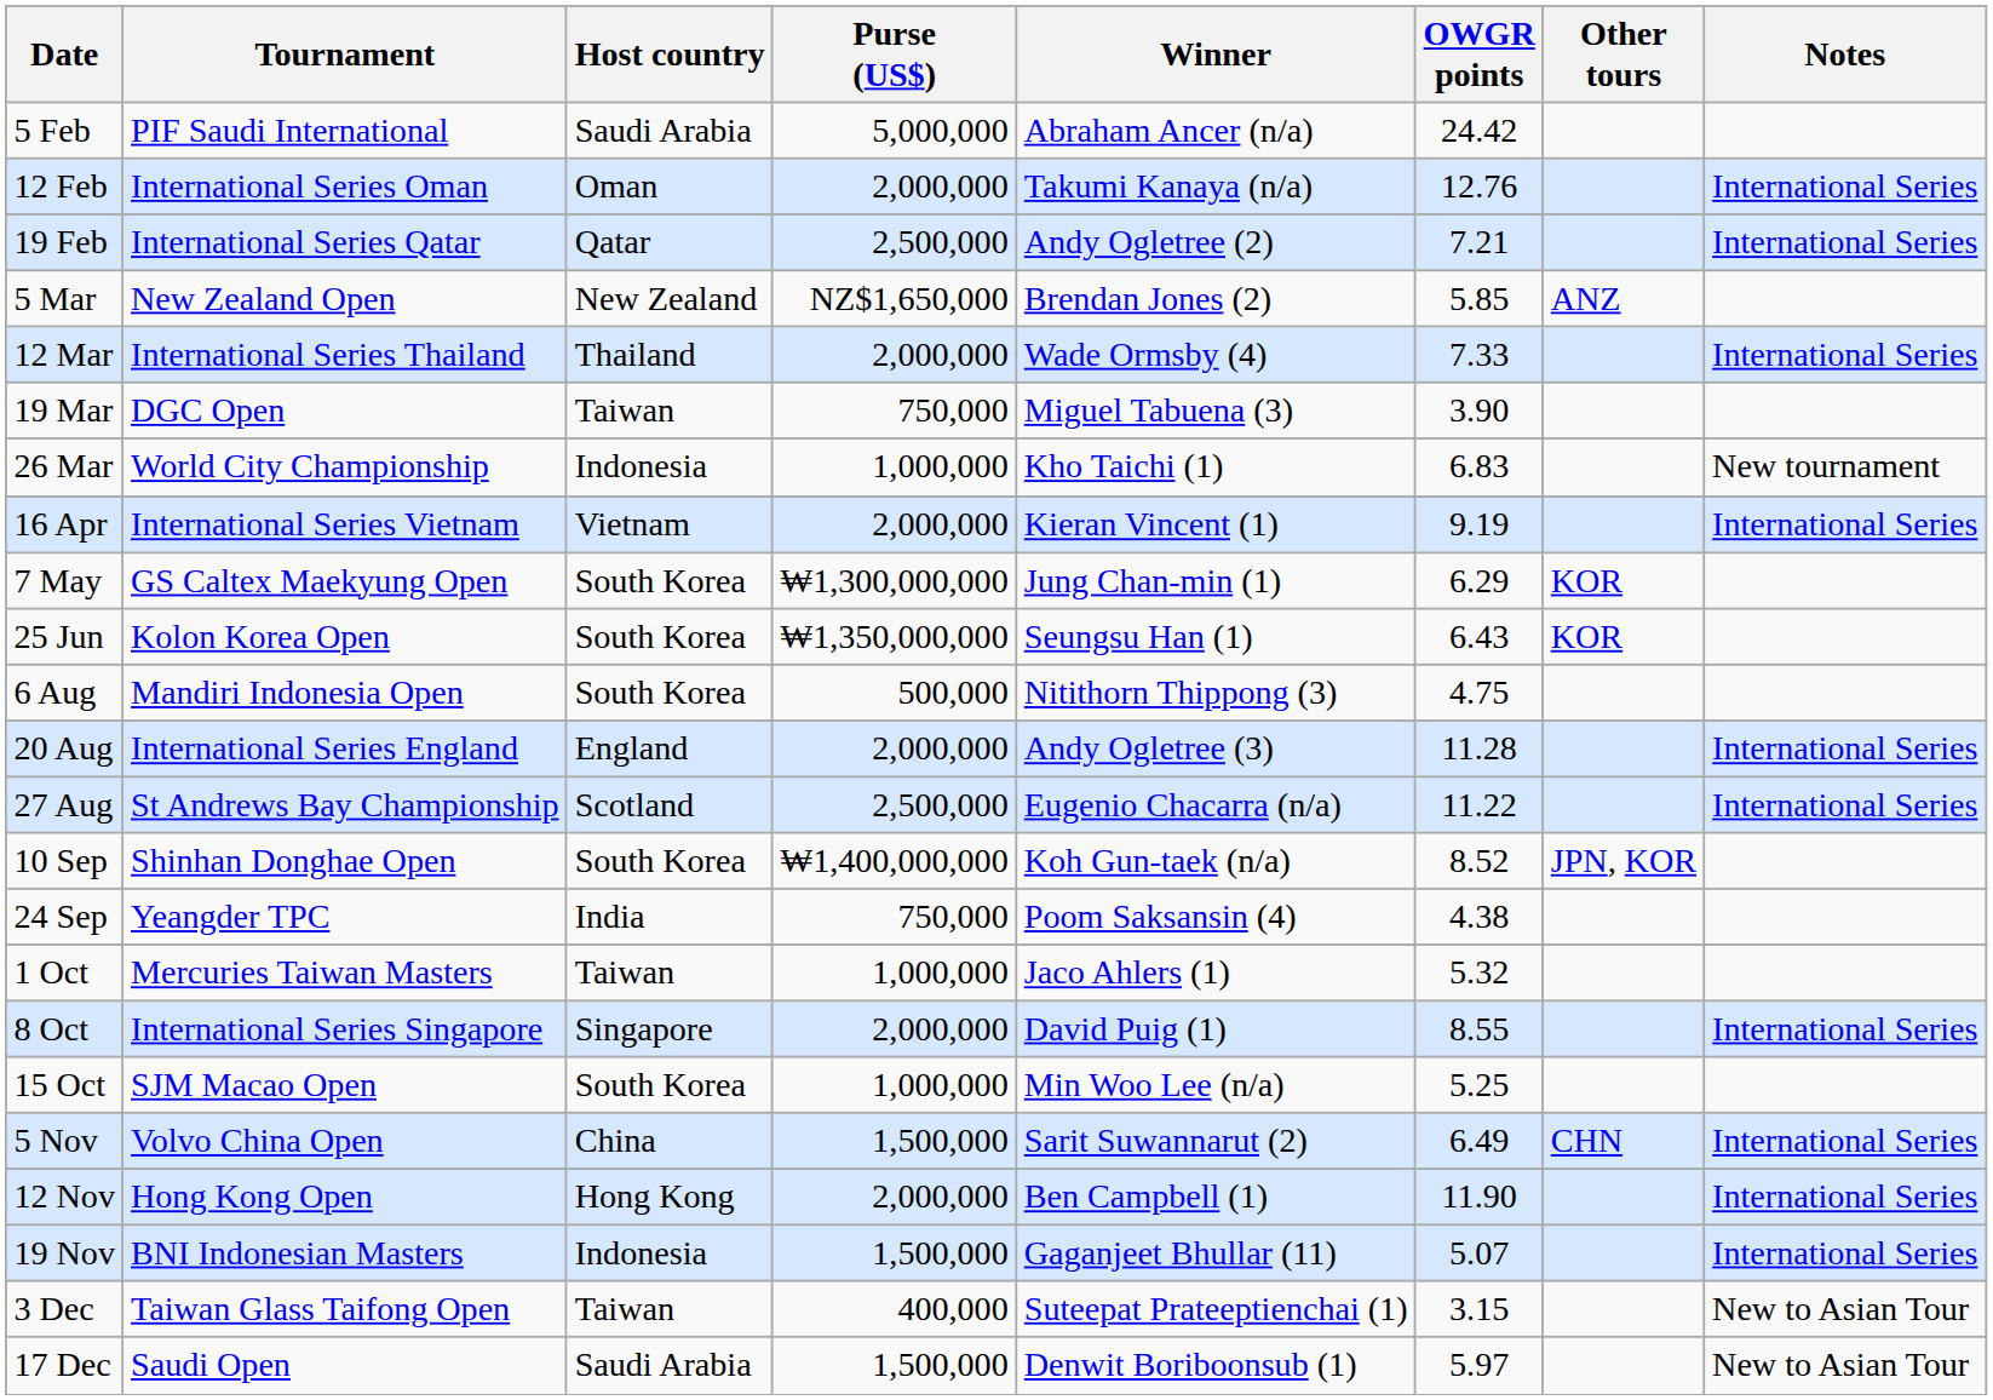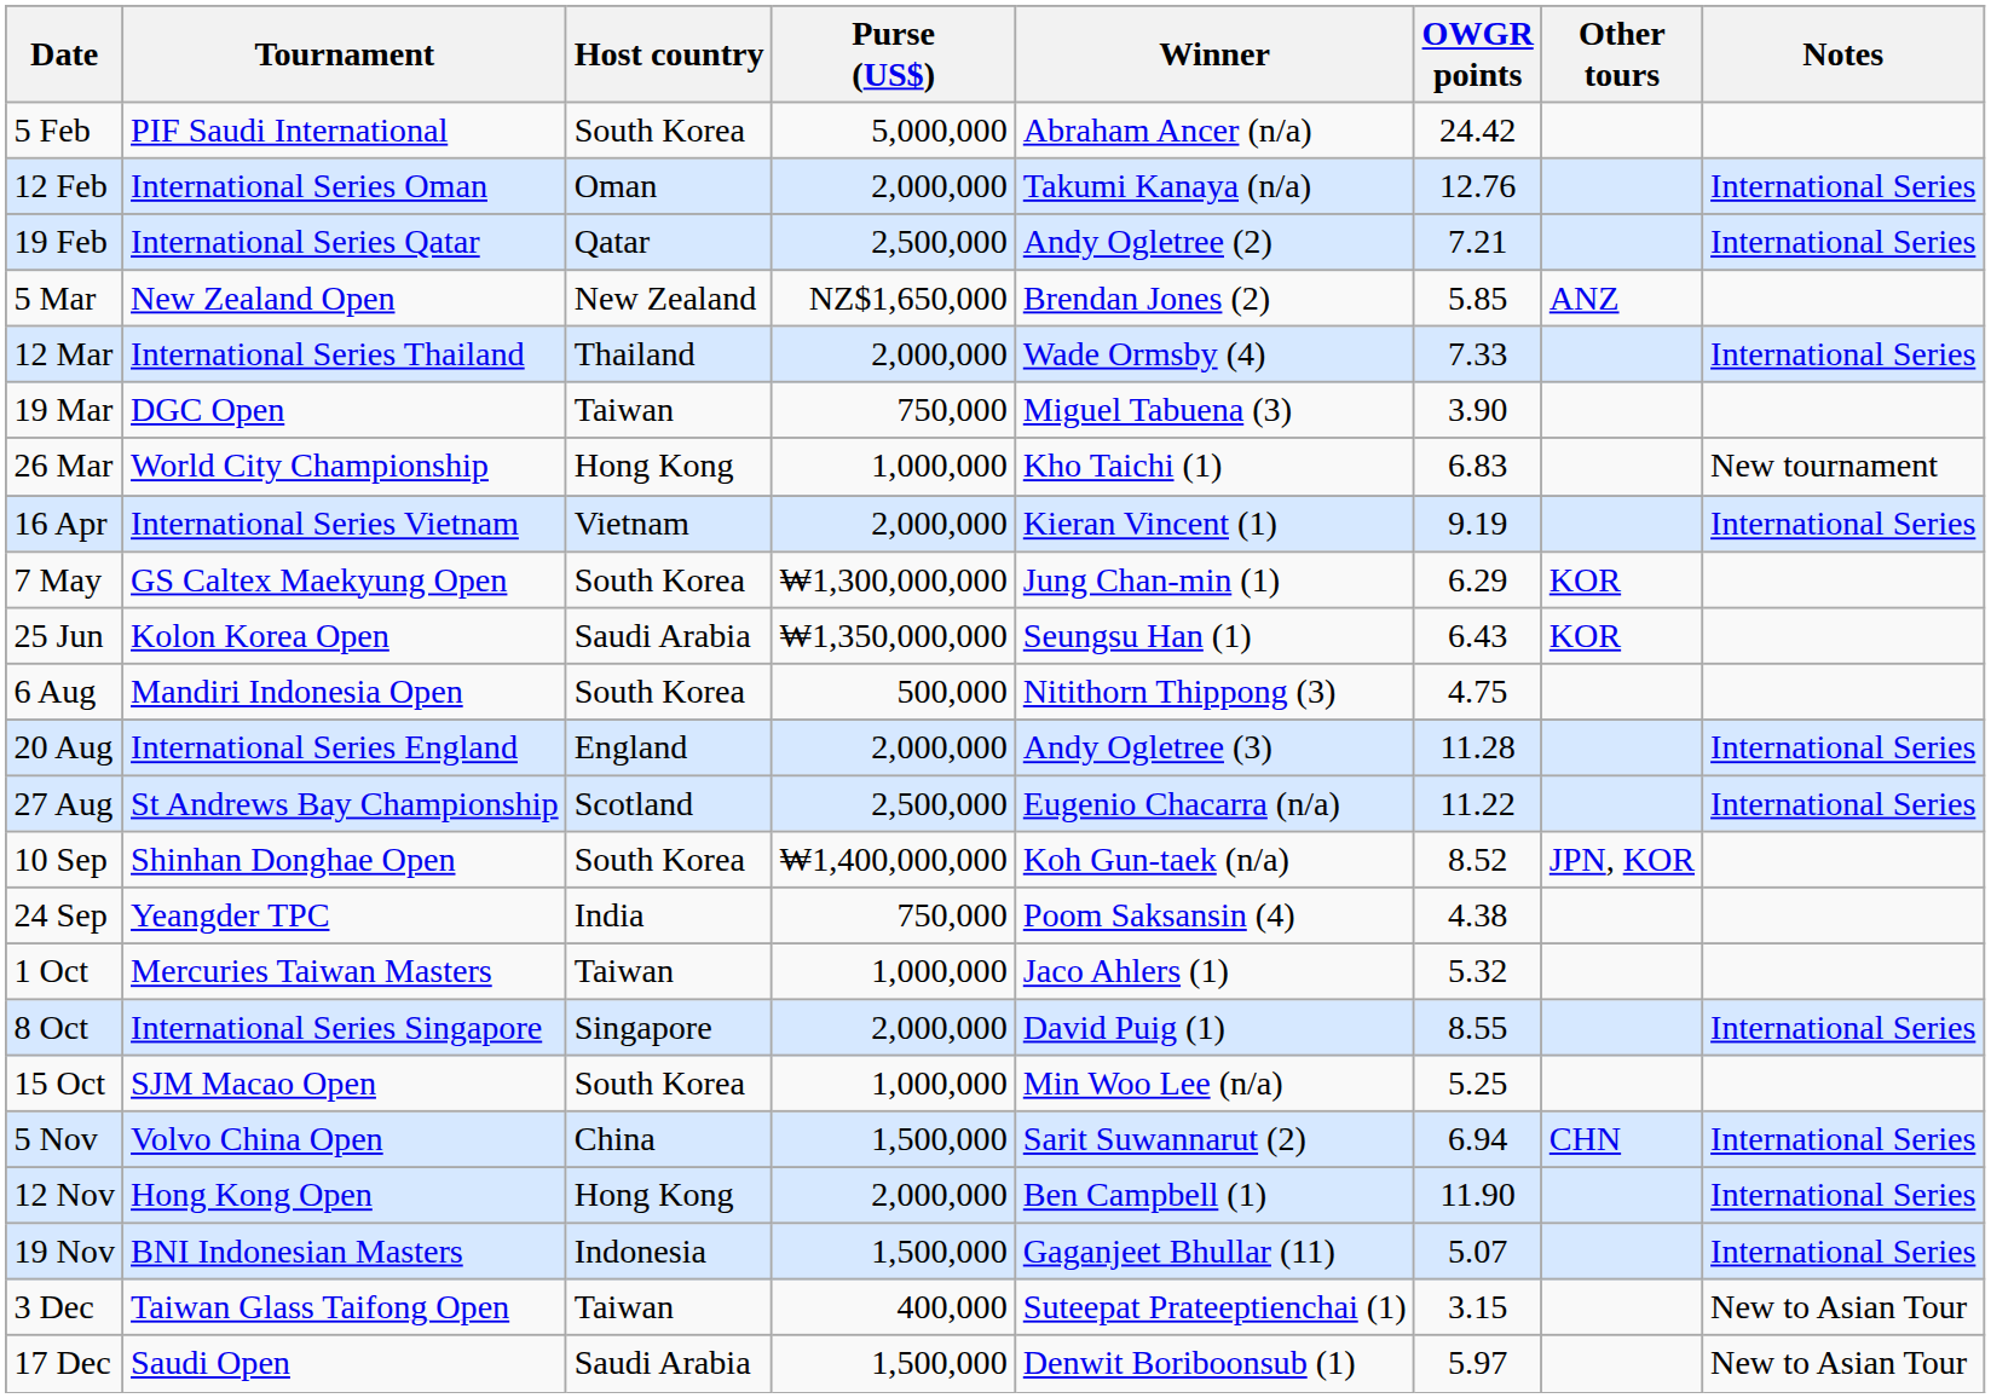5 Feb | Host country: Saudi Arabia -> South Korea
26 Mar | Host country: Indonesia -> Hong Kong
25 Jun | Host country: South Korea -> Saudi Arabia
5 Nov | OWGR points: 6.49 -> 6.94
